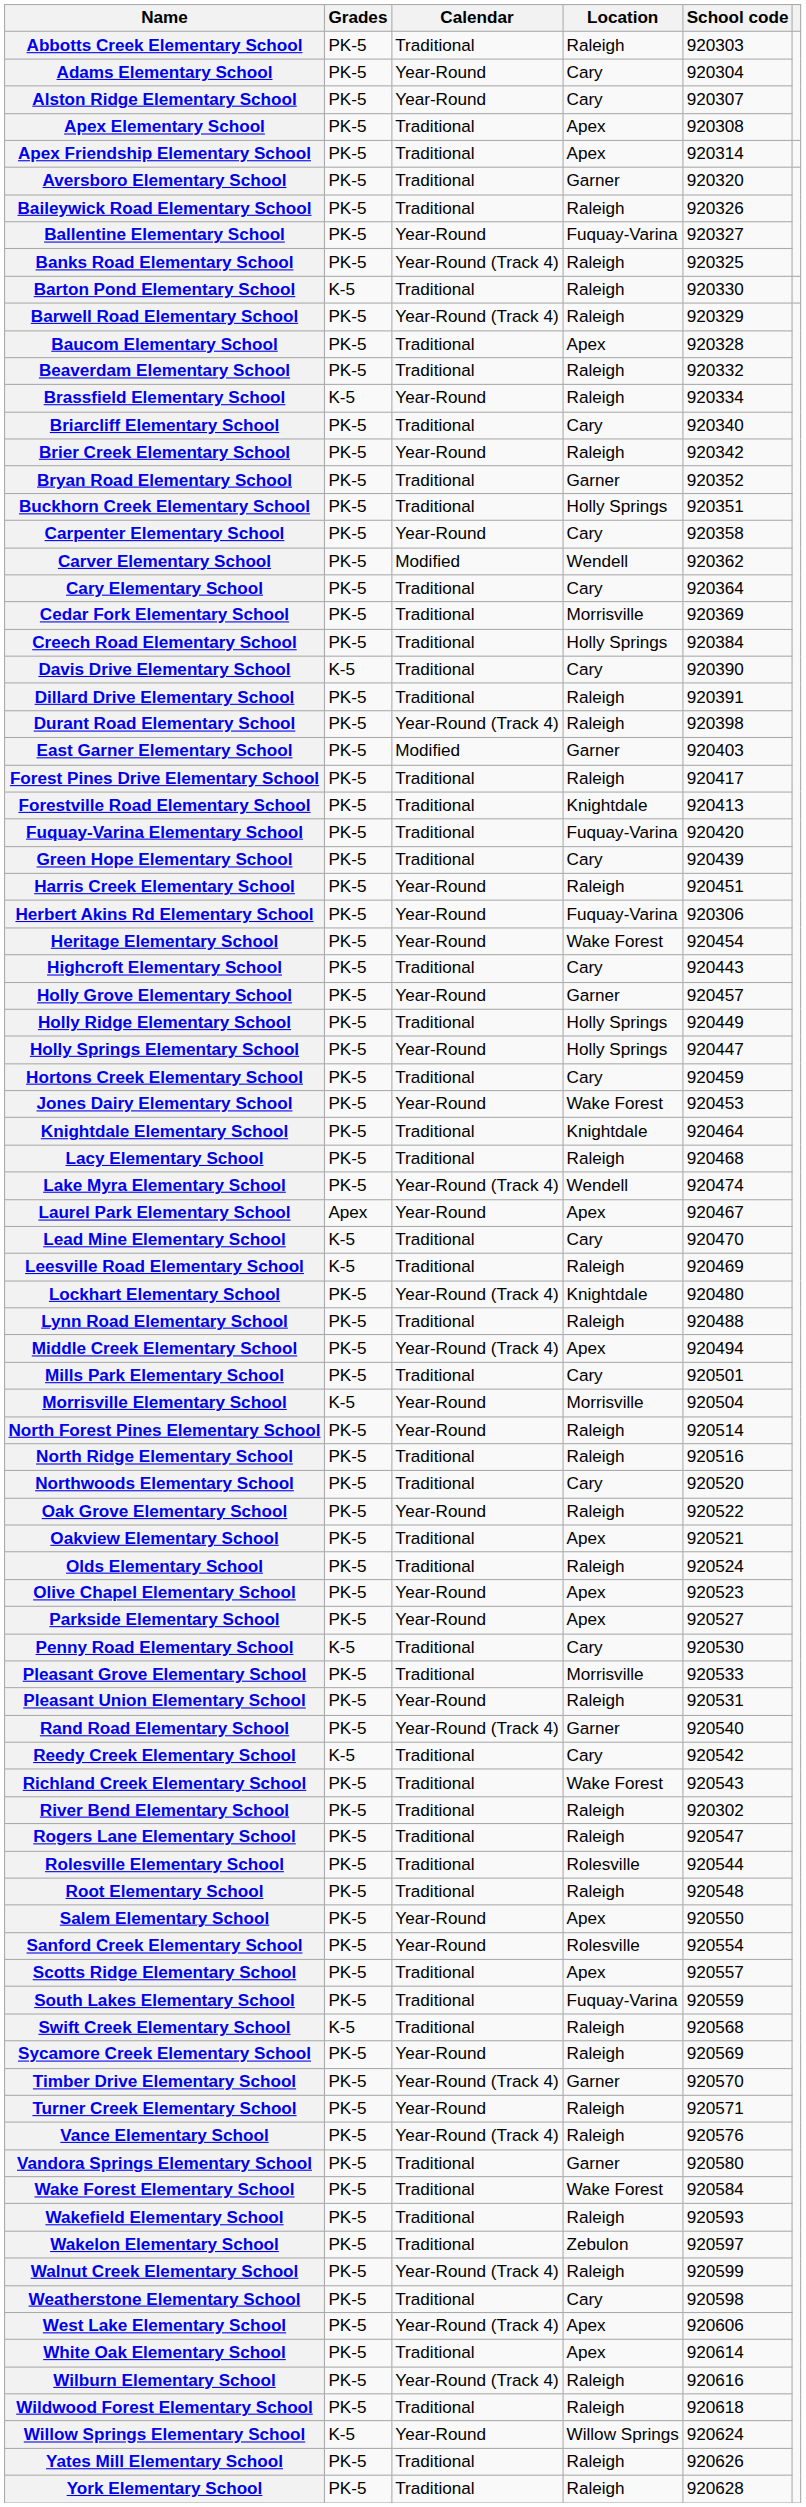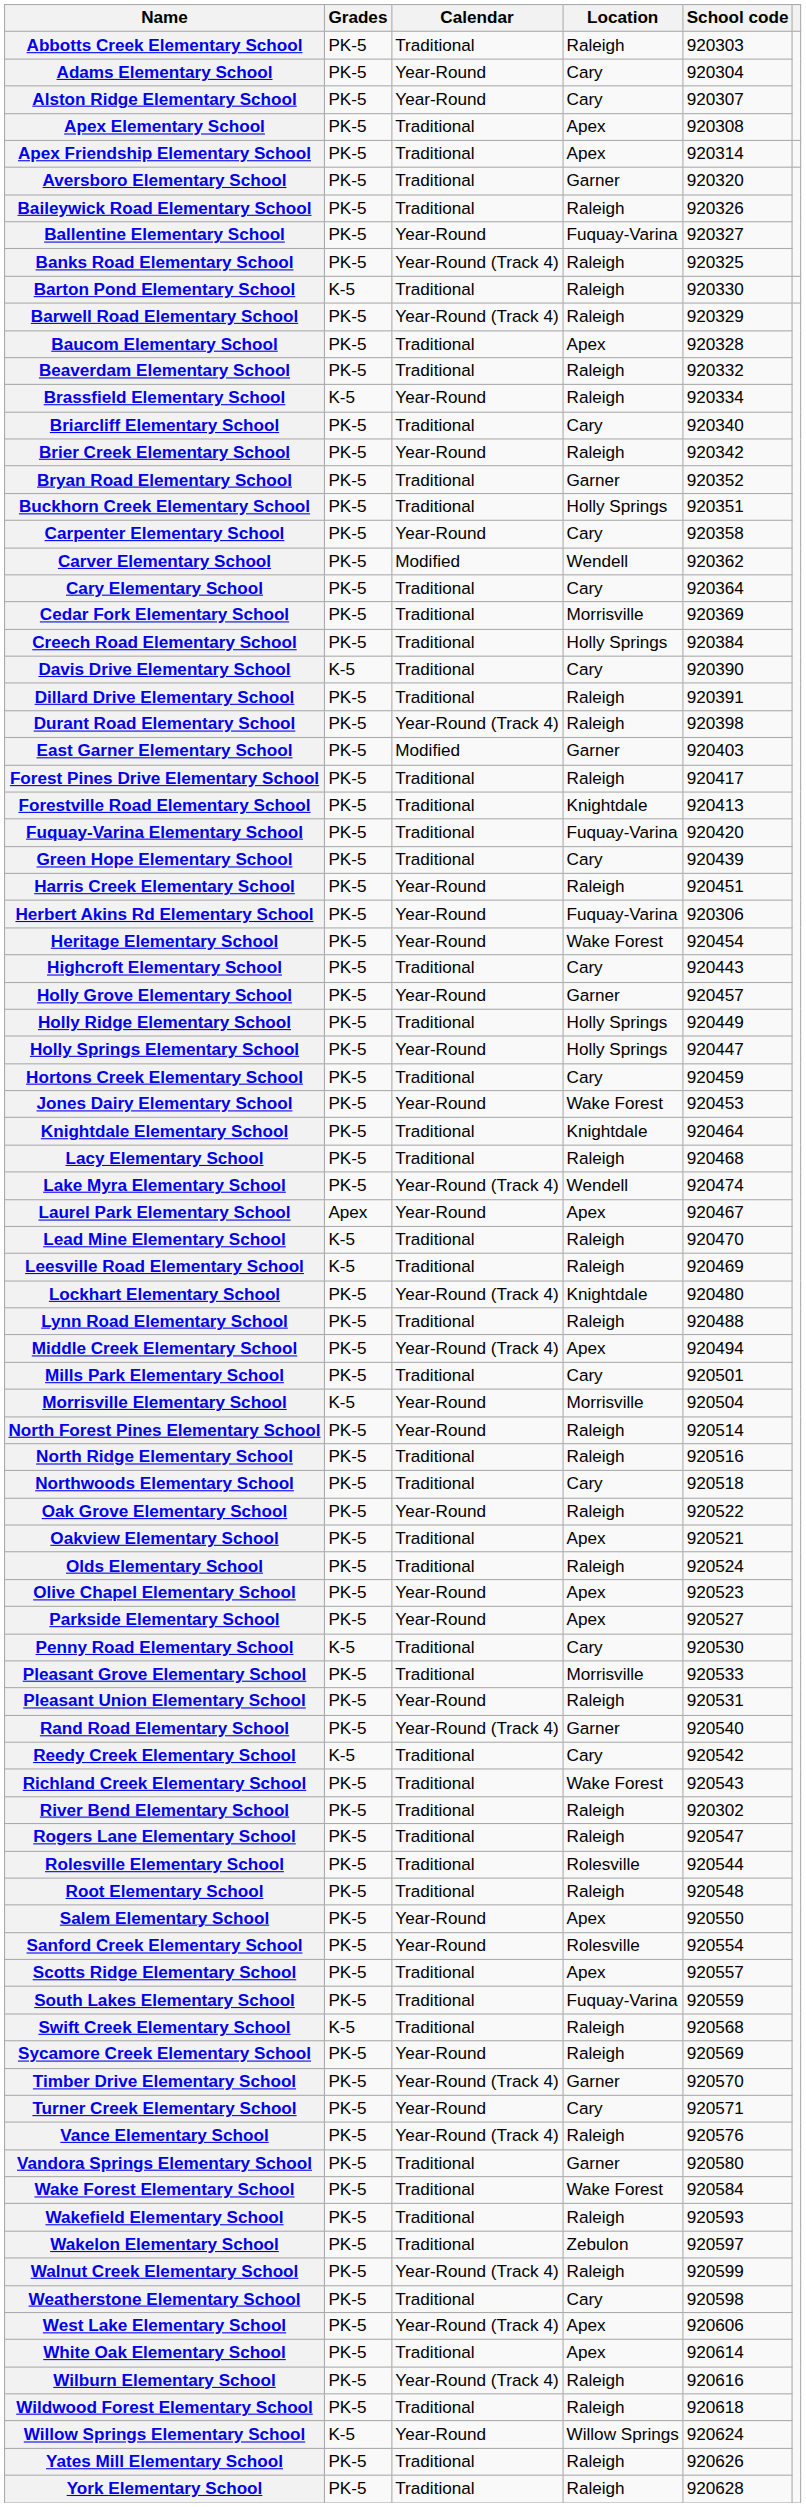Lead Mine Elementary School | Location: Cary -> Raleigh
Northwoods Elementary School | School code: 920520 -> 920518
Turner Creek Elementary School | Location: Raleigh -> Cary
